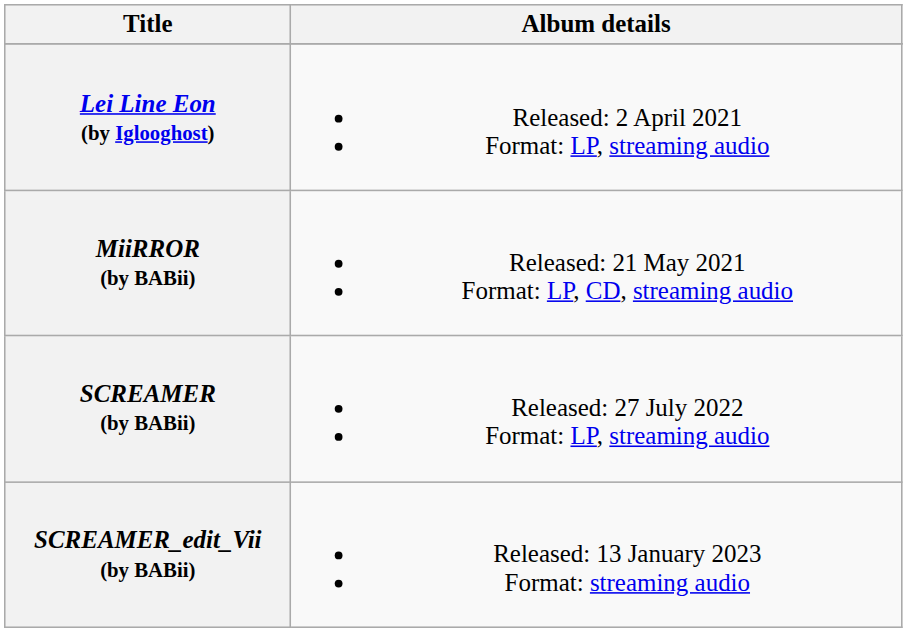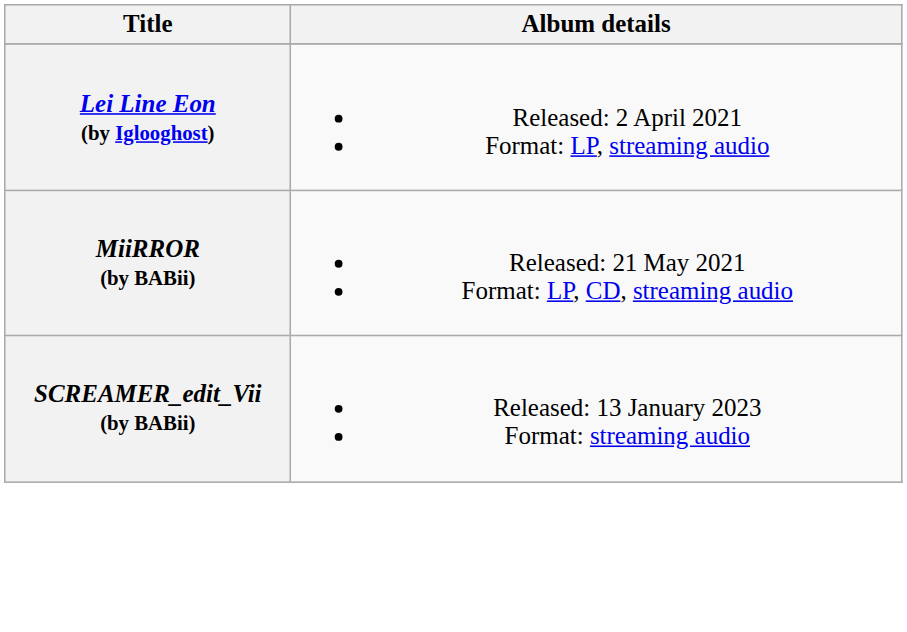- row: SCREAMER (by BABii) | Released: 27 July 2022 Format: LP, streaming audio
